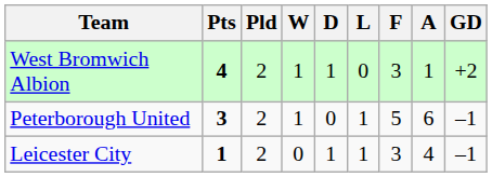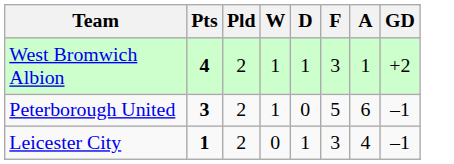- column: L | 0 | 1 | 1
